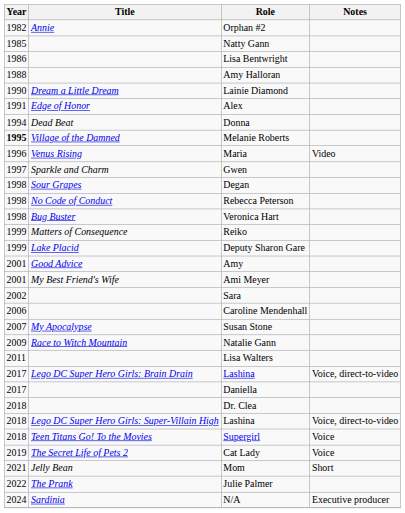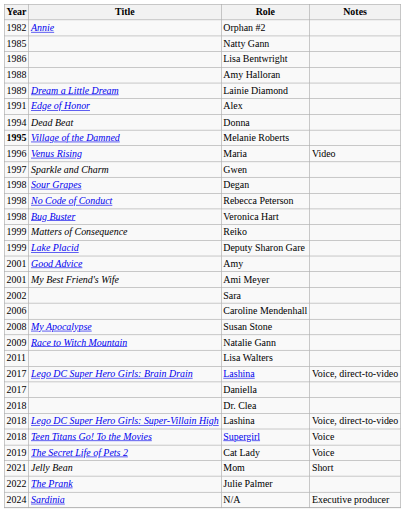Lainie Diamond | Year: 1990 -> 1989
Susan Stone | Year: 2007 -> 2008
